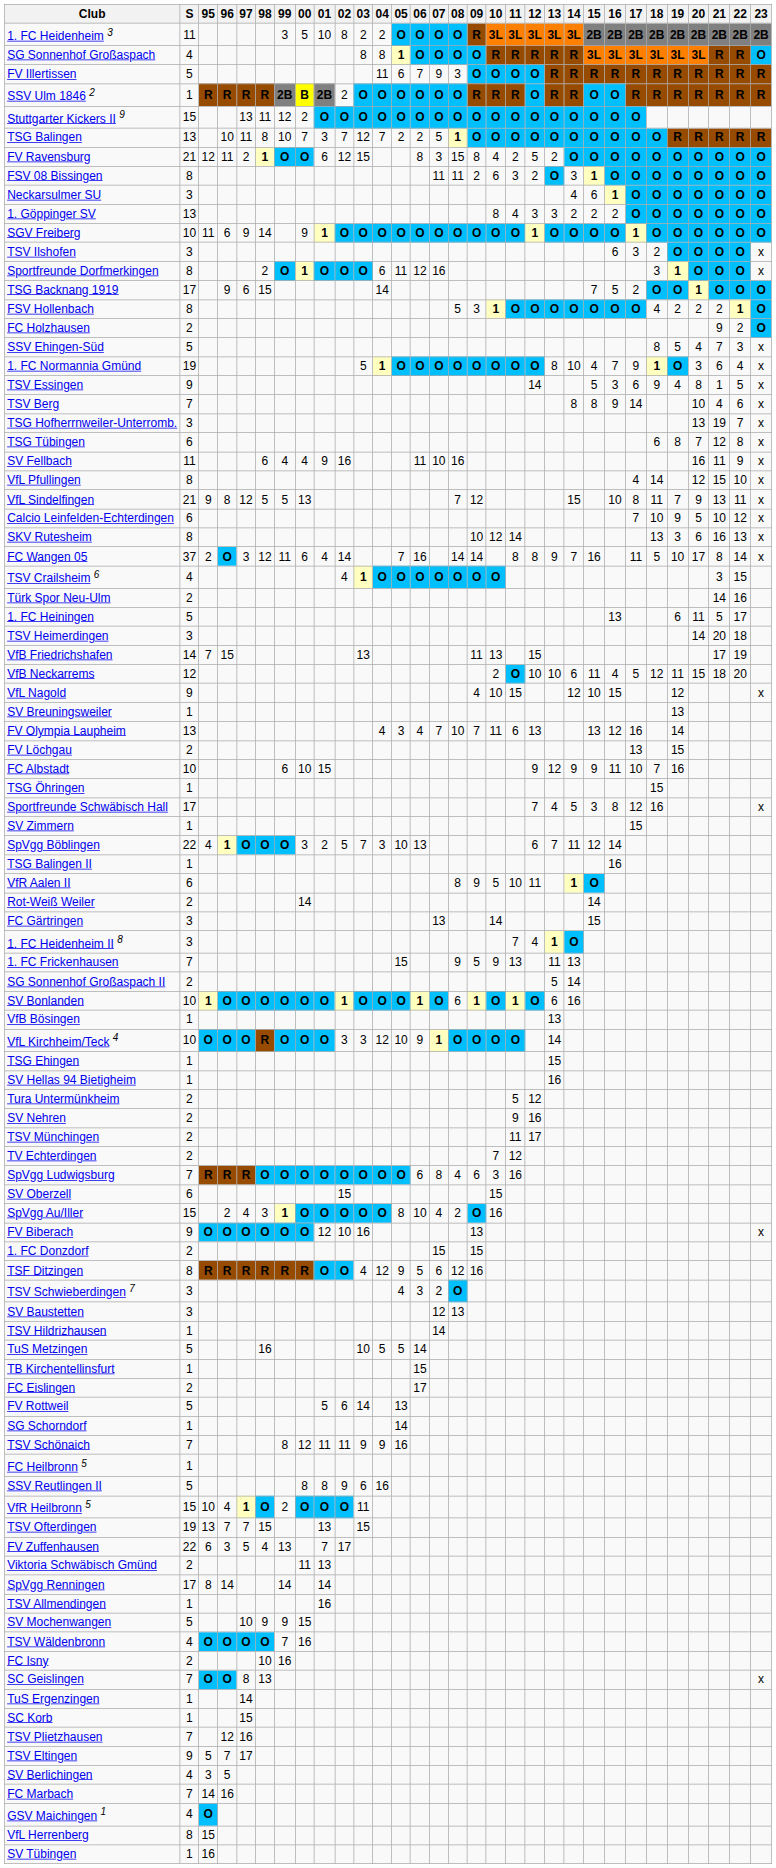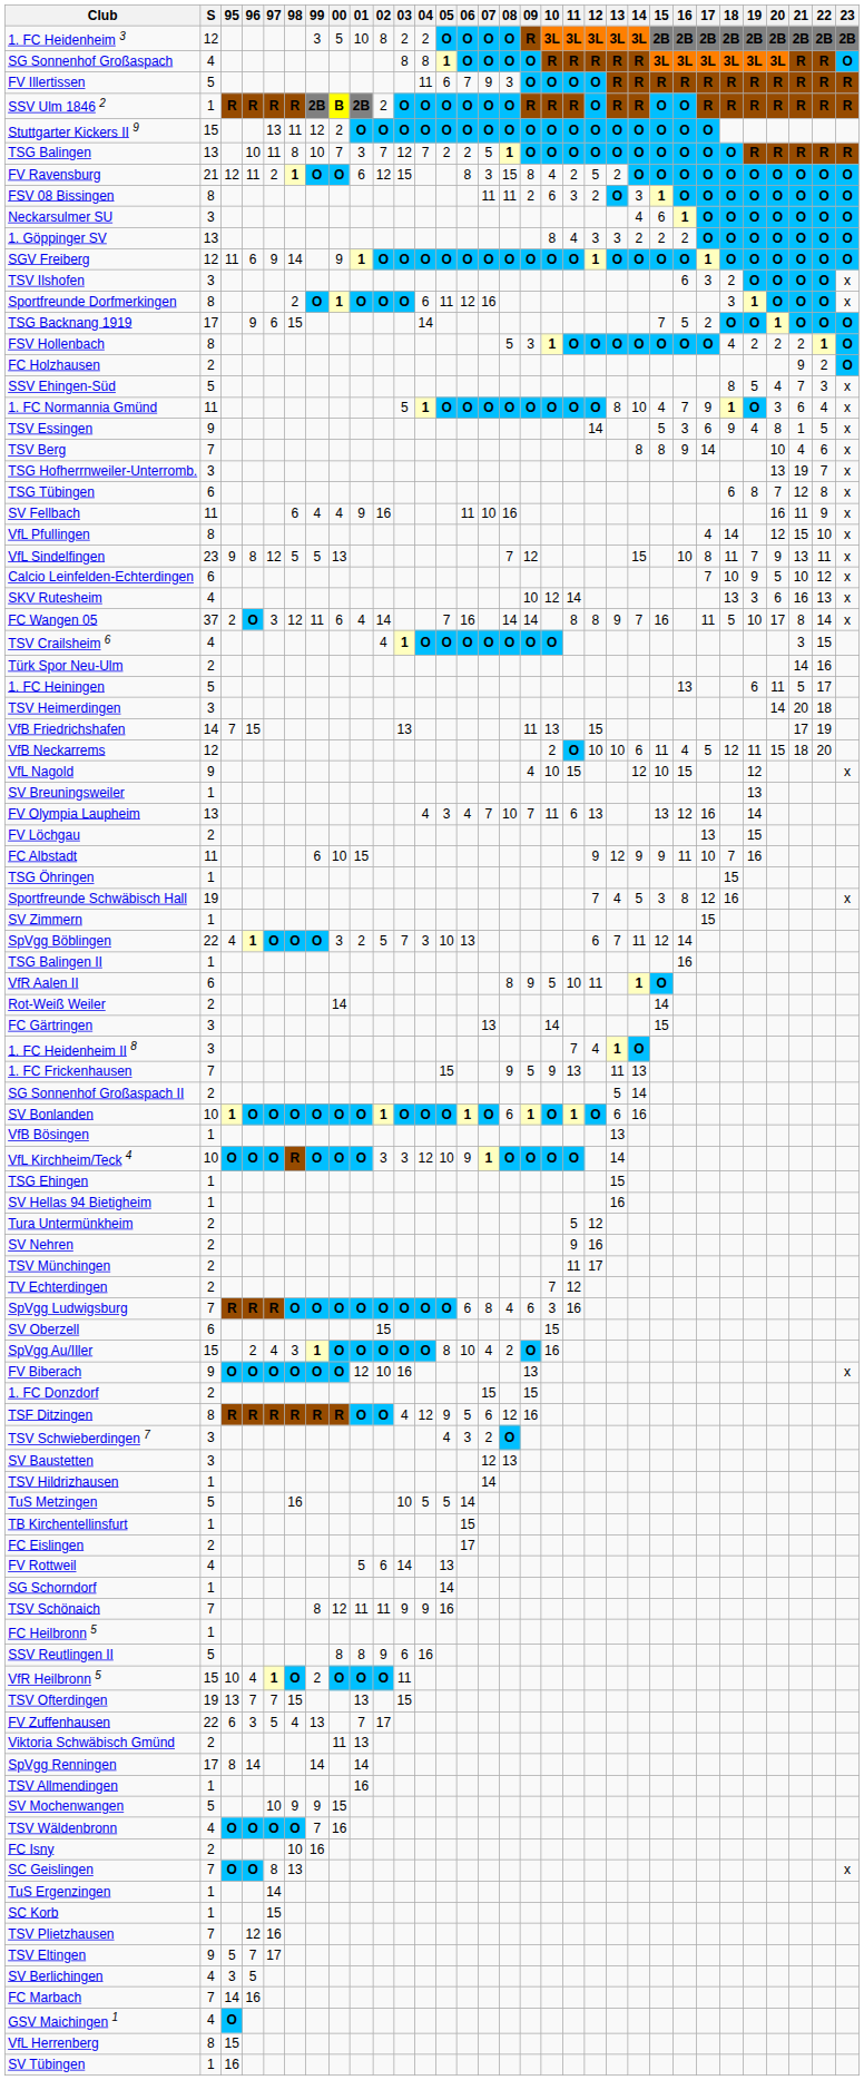1. FC Heidenheim 3 | S: 11 -> 12
SGV Freiberg | S: 10 -> 12
1. FC Normannia Gmünd | S: 19 -> 11
VfL Sindelfingen | S: 21 -> 23
SKV Rutesheim | S: 8 -> 4
FC Albstadt | S: 10 -> 11
Sportfreunde Schwäbisch Hall | S: 17 -> 19
FV Rottweil | S: 5 -> 4
